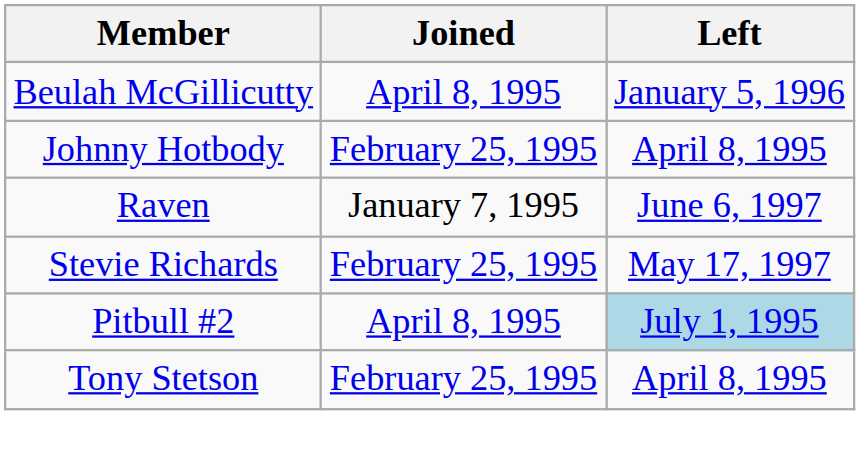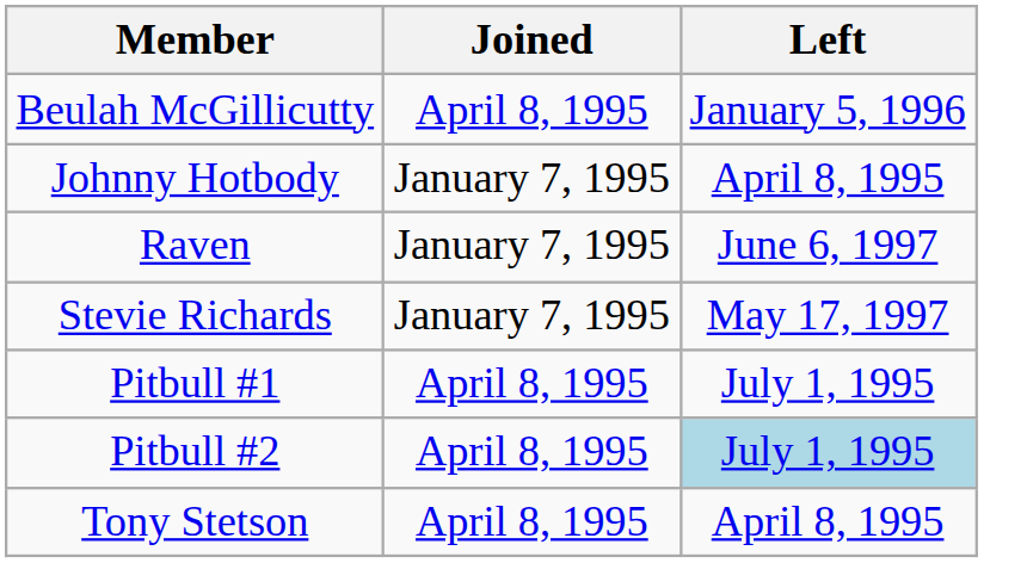Johnny Hotbody | Joined: February 25, 1995 -> January 7, 1995
Stevie Richards | Joined: February 25, 1995 -> January 7, 1995
+ row: Pitbull #1 | April 8, 1995 | July 1, 1995
Tony Stetson | Joined: February 25, 1995 -> April 8, 1995
